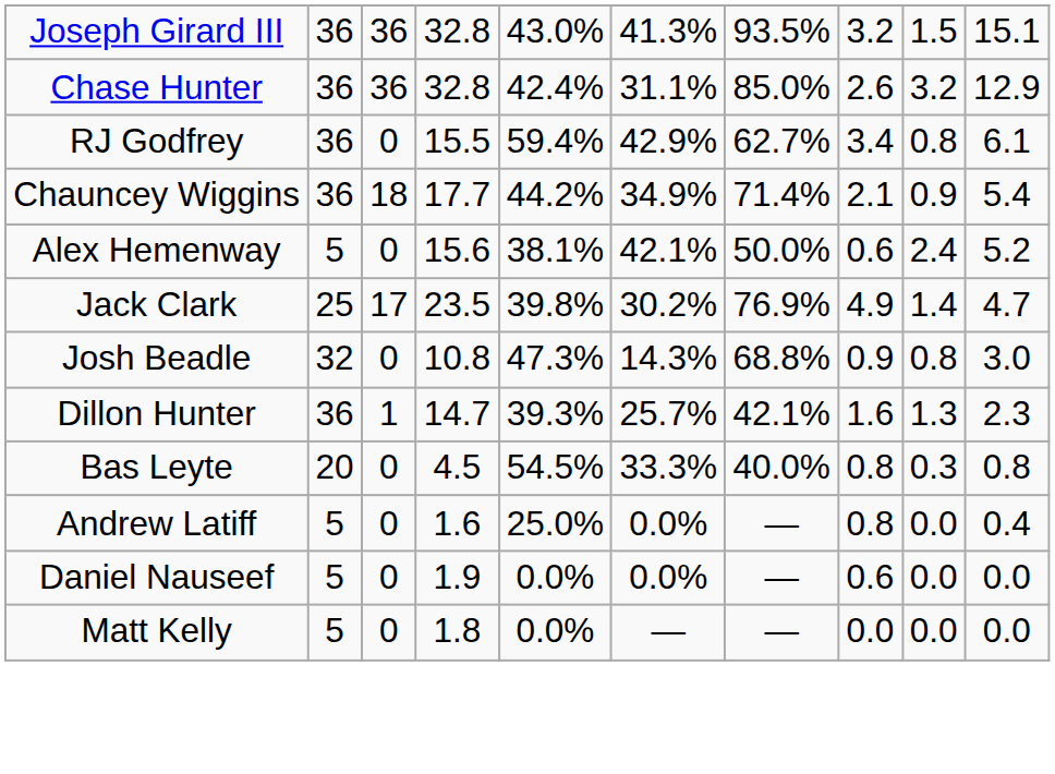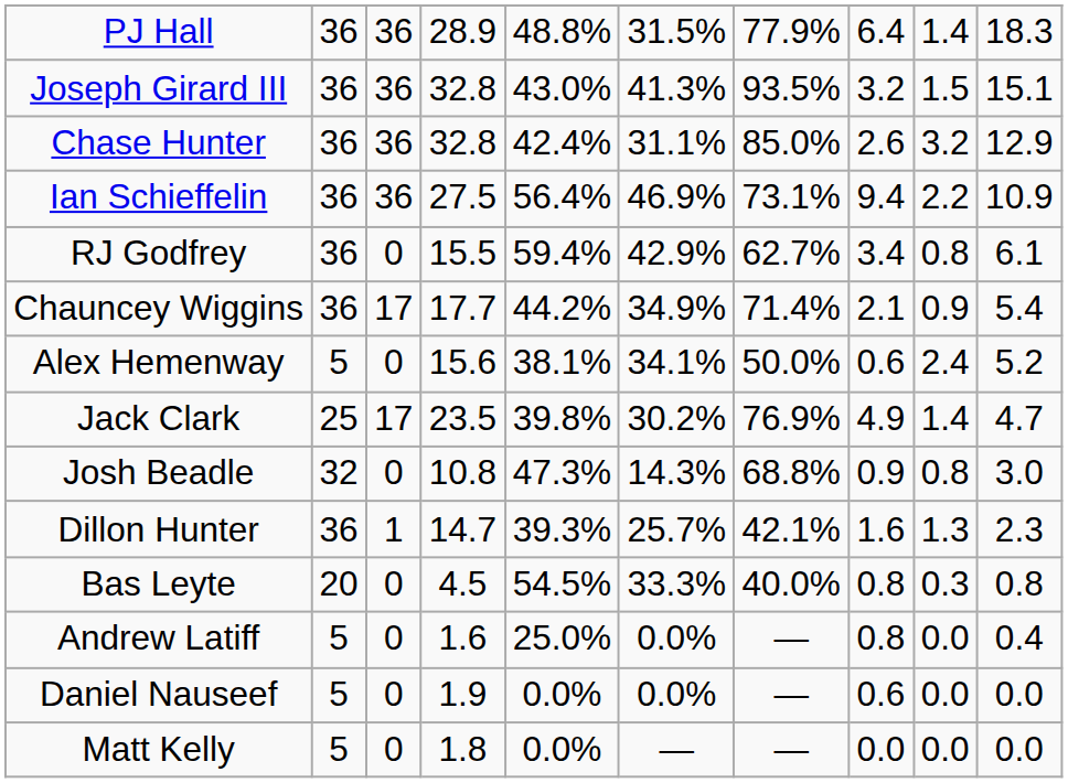+ row: PJ Hall | 36 | 36 | 28.9 | 48.8% | 31.5% | 77.9% | 6.4 | 1.4 | 18.3
+ row: Ian Schieffelin | 36 | 36 | 27.5 | 56.4% | 46.9% | 73.1% | 9.4 | 2.2 | 10.9
Chauncey Wiggins | column 3: 18 -> 17
Alex Hemenway | column 6: 42.1% -> 34.1%
